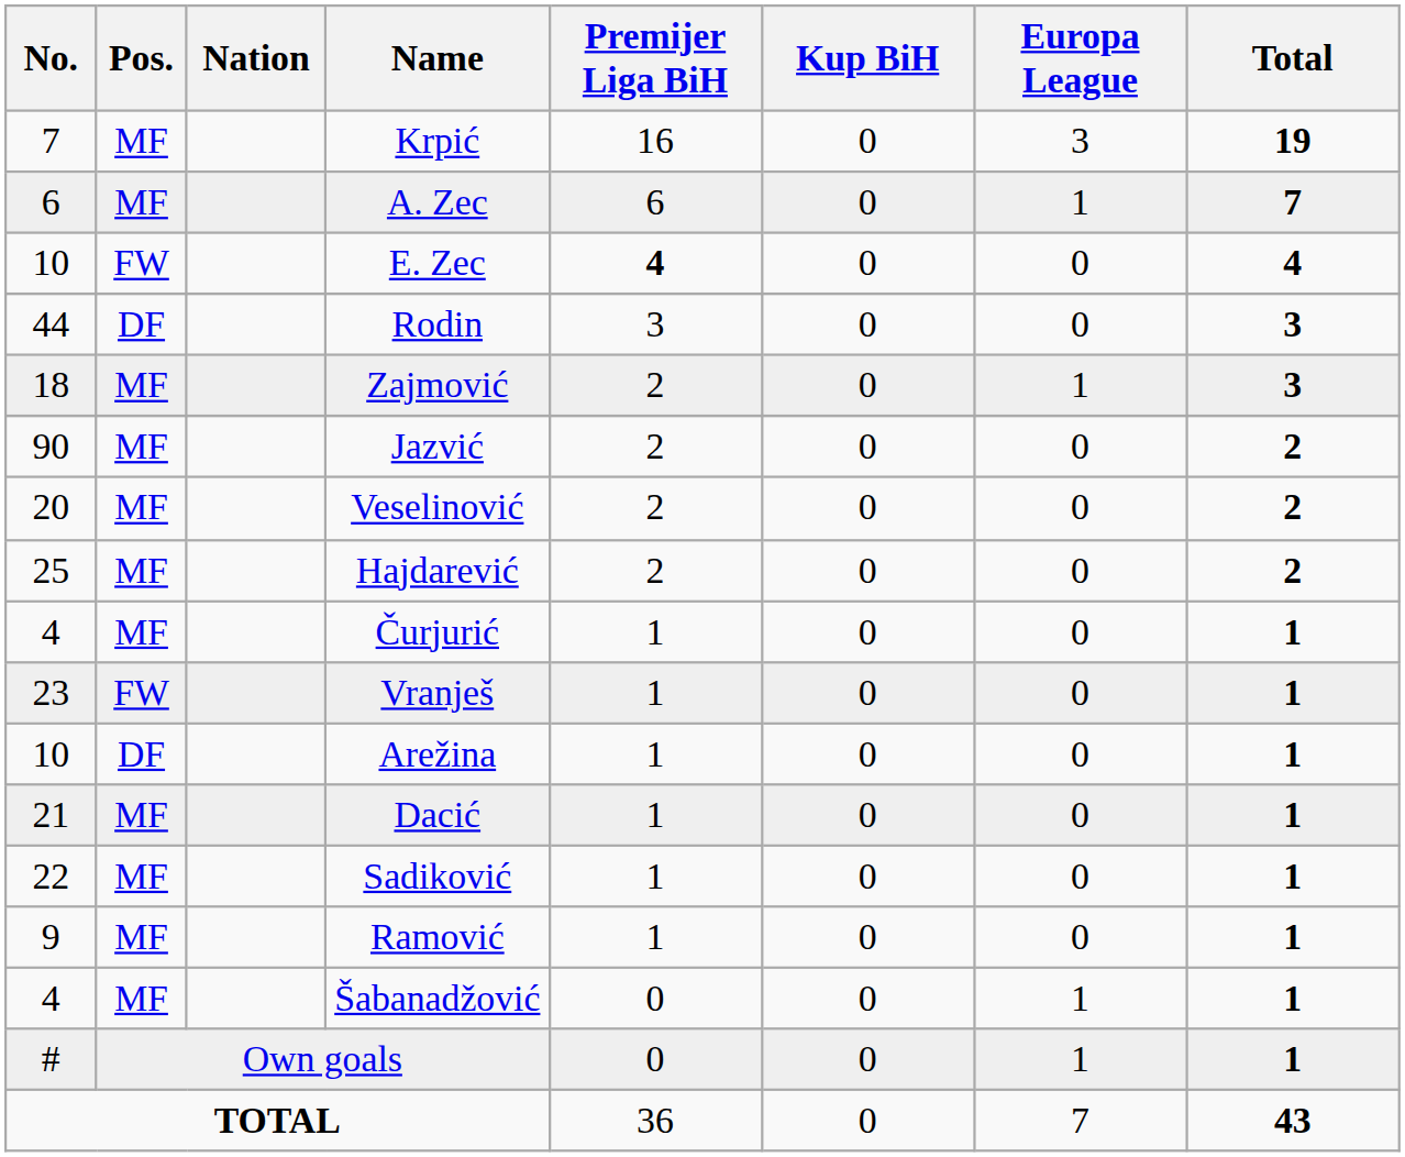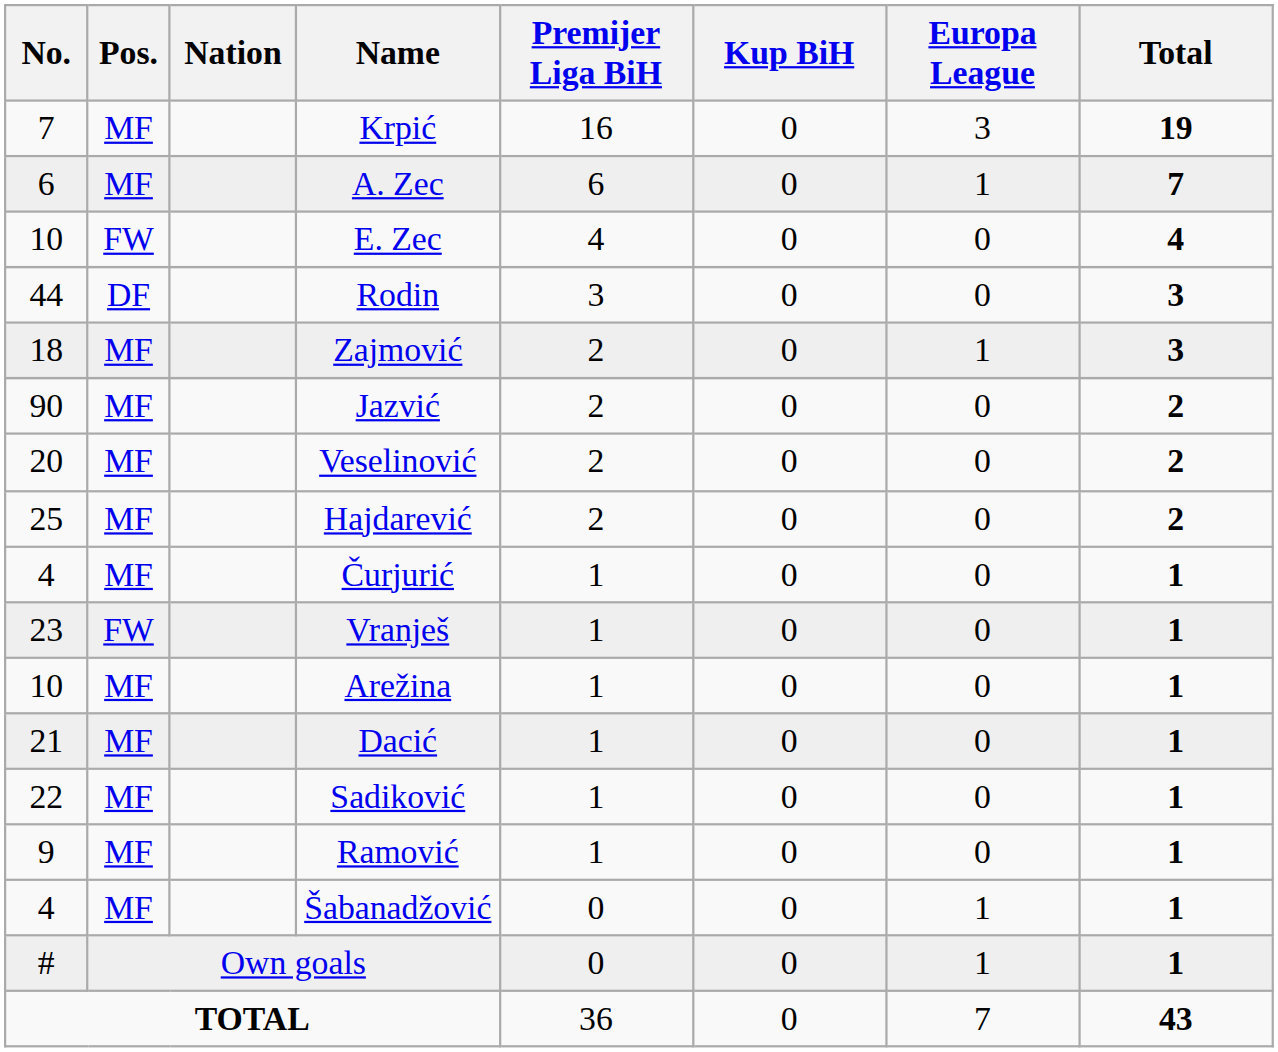E. Zec | Premijer Liga BiH: bold -> normal
Arežina | Pos.: DF -> MF
